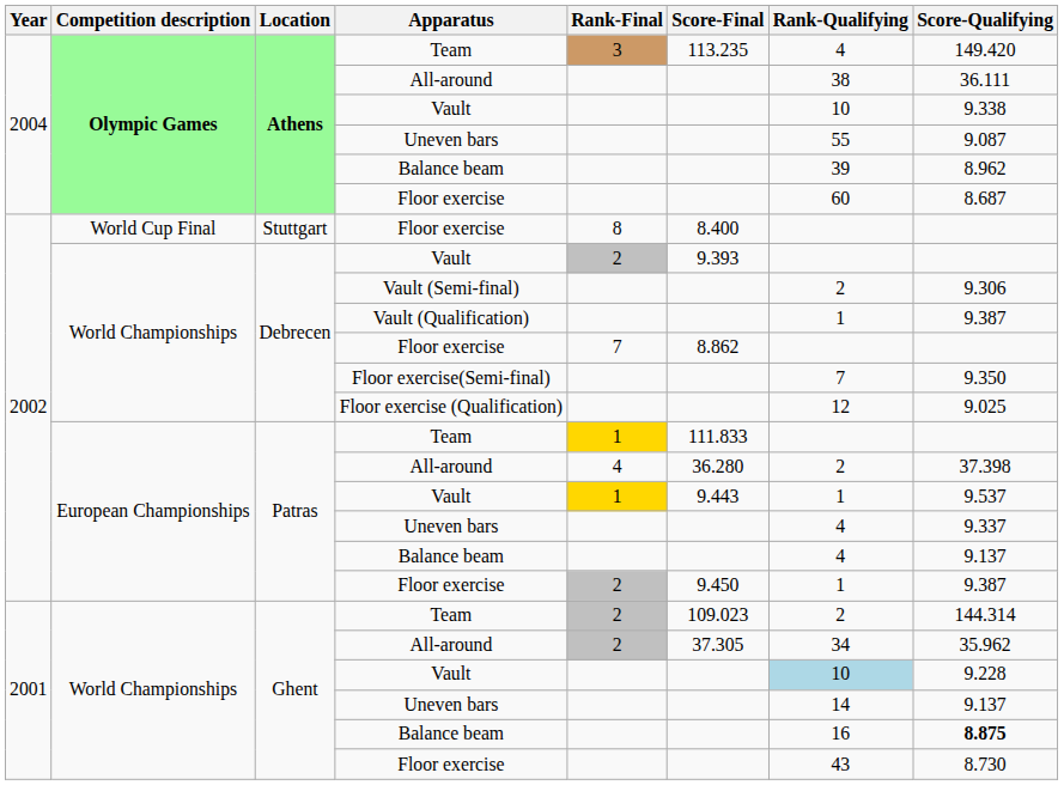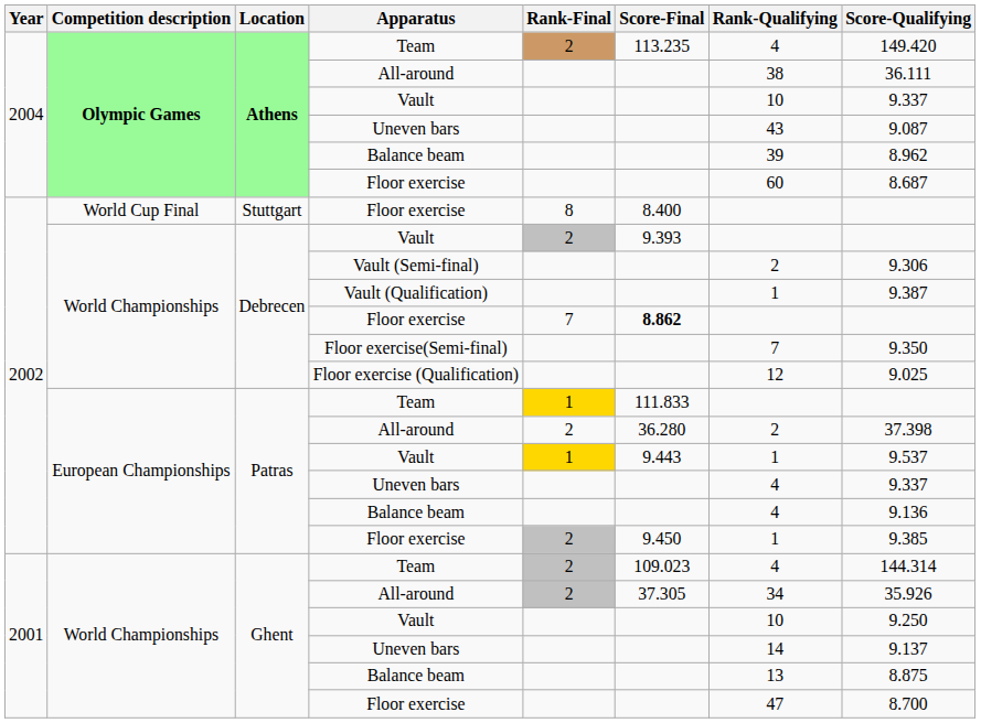Athens / Team | Rank-Final: 3 -> 2
Athens / Vault | Score-Qualifying: 9.338 -> 9.337
Athens / Uneven bars | Rank-Qualifying: 55 -> 43
Debrecen / Floor exercise | Score-Final: normal -> bold
Patras / All-around | Rank-Final: 4 -> 2
Patras / Balance beam | Score-Qualifying: 9.137 -> 9.136
Patras / Floor exercise | Score-Qualifying: 9.387 -> 9.385
Ghent / Team | Rank-Qualifying: 2 -> 4
Ghent / All-around | Score-Qualifying: 35.962 -> 35.926
Ghent / Vault | Rank-Qualifying: lightblue background -> no background
Ghent / Vault | Score-Qualifying: 9.228 -> 9.250
Ghent / Balance beam | Rank-Qualifying: 16 -> 13
Ghent / Balance beam | Score-Qualifying: bold -> normal
Ghent / Floor exercise | Rank-Qualifying: 43 -> 47
Ghent / Floor exercise | Score-Qualifying: 8.730 -> 8.700
